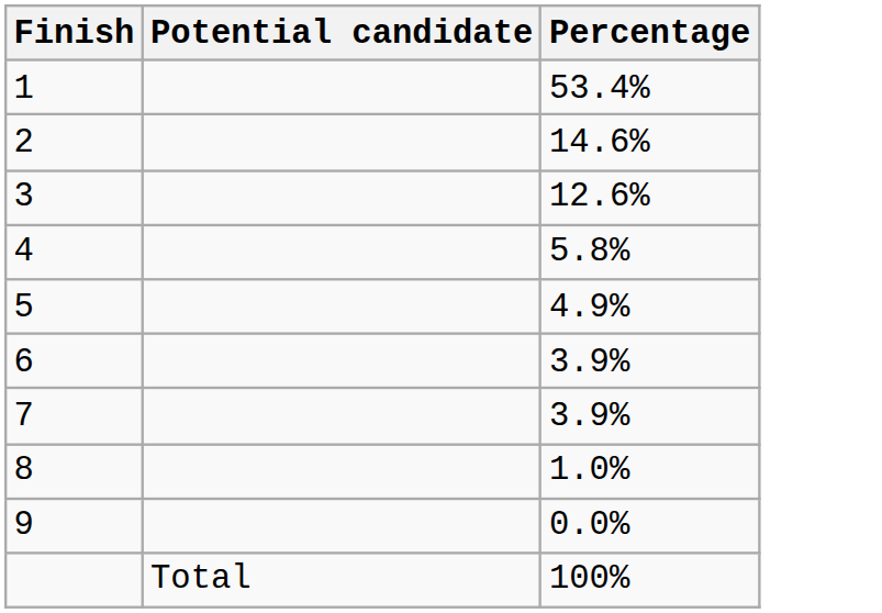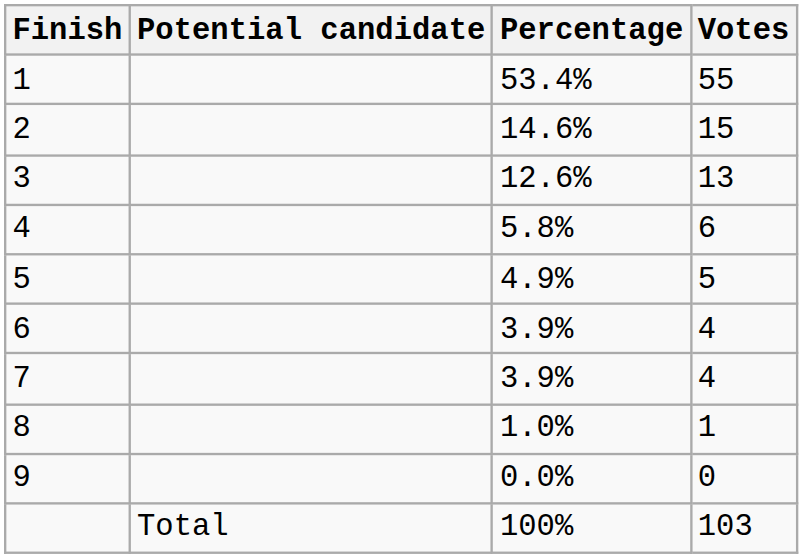+ column: Votes | 55 | 15 | 13 | 6 | 5 | 4 | 4 | 1 | 0 | 103
